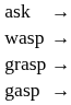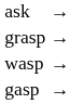rows swapped: grasp <-> wasp
